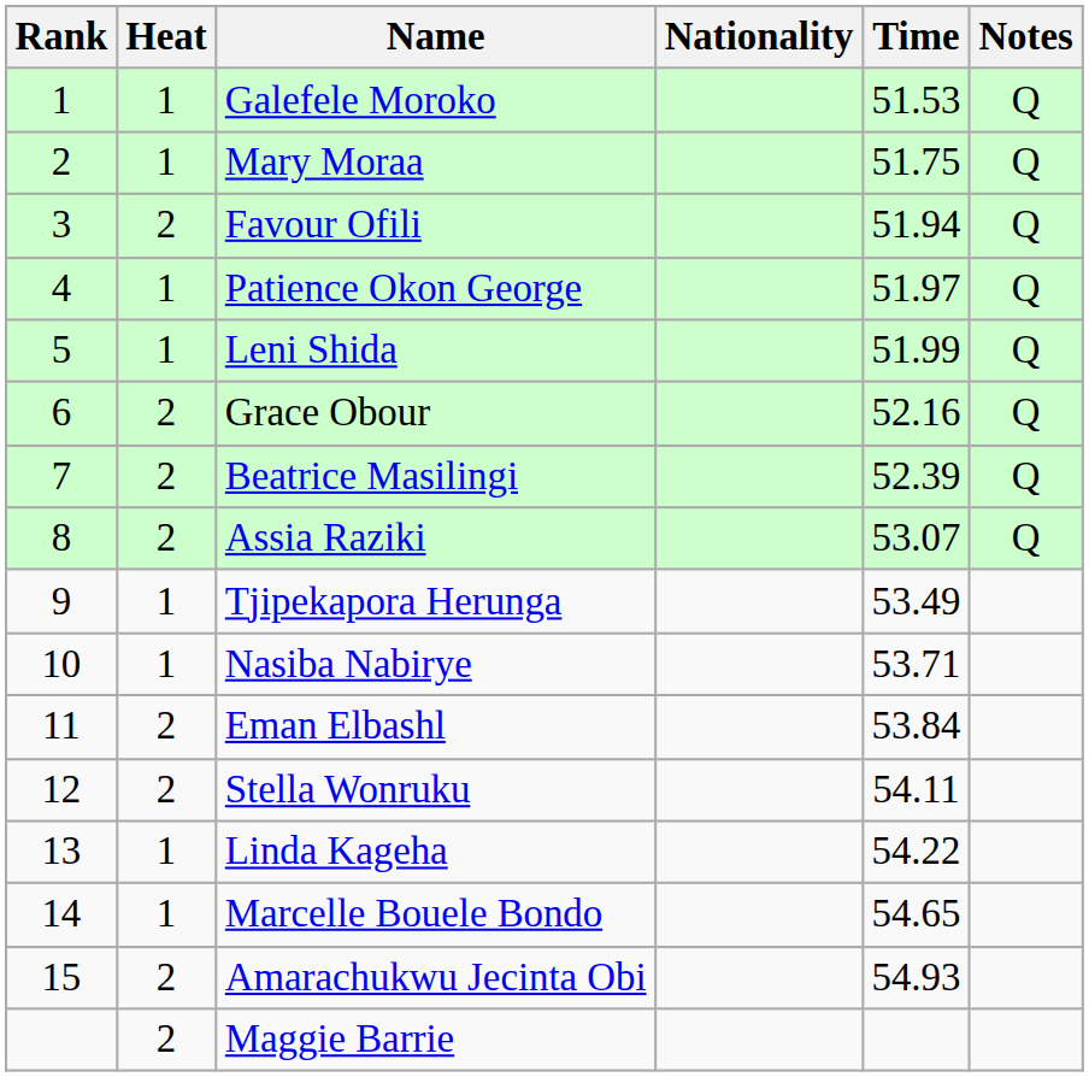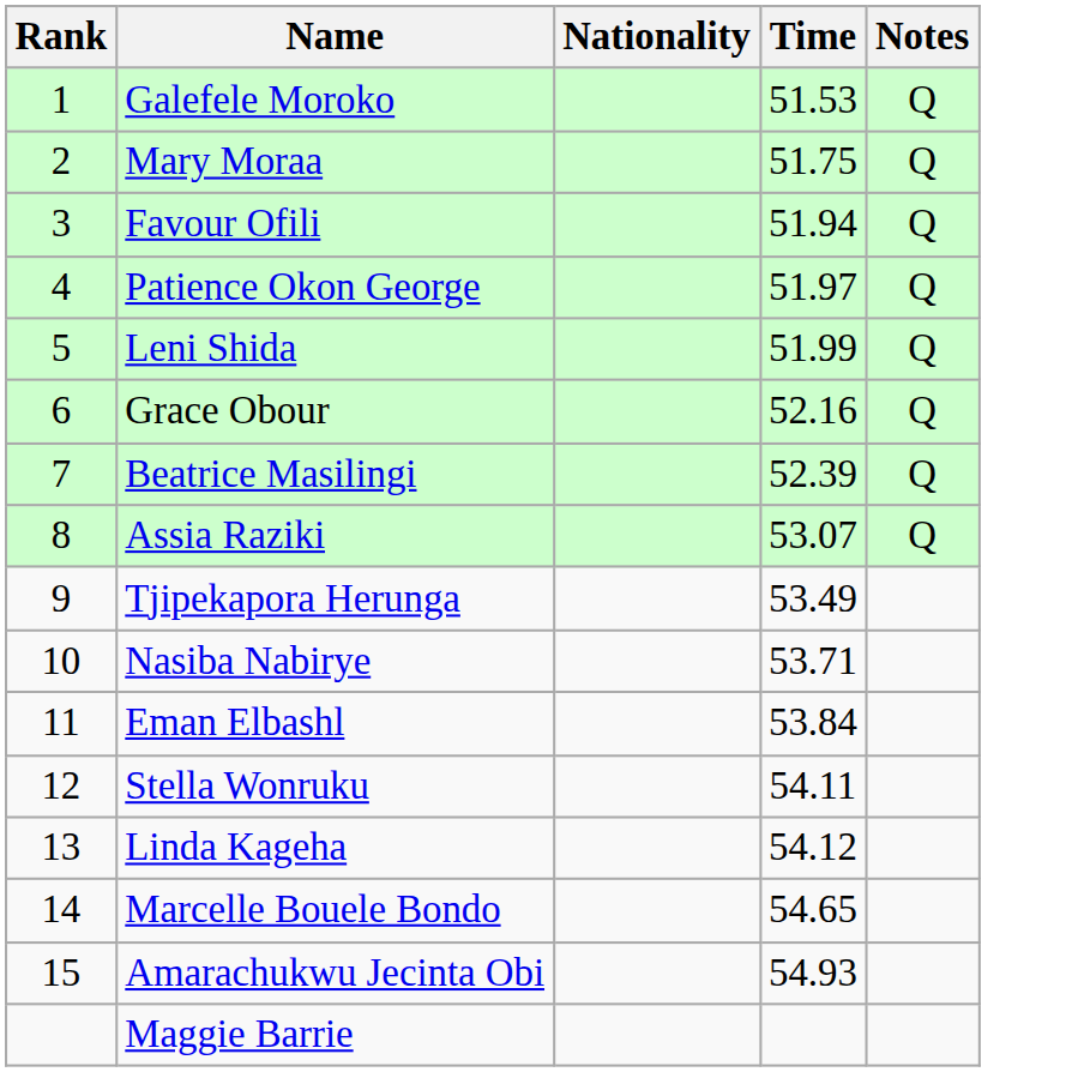- column: Heat | 1 | 1 | 2 | 1 | 1 | 2 | 2 | 2 | 1 | 1 | 2 | 2 | 1 | 1 | 2 | 2
Linda Kageha | Time: 54.22 -> 54.12
